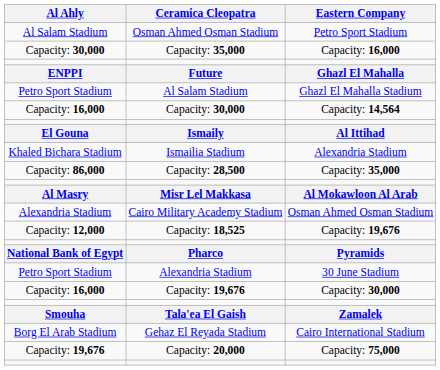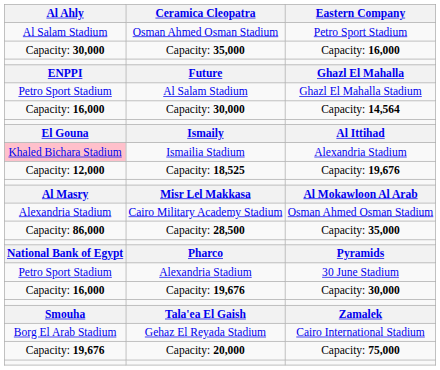Ismailia Stadium | Al Ahly: no background -> pink background
rows swapped: Capacity: 18,525 <-> Capacity: 28,500
